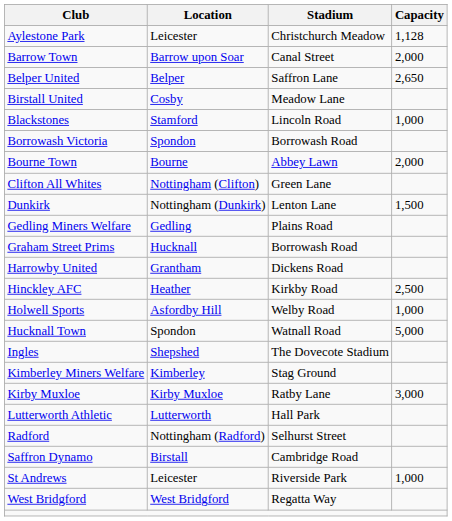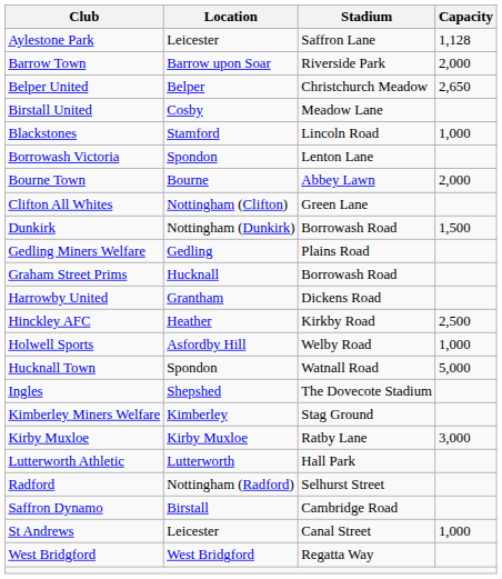Aylestone Park | Stadium: Christchurch Meadow -> Saffron Lane
Barrow Town | Stadium: Canal Street -> Riverside Park
Belper United | Stadium: Saffron Lane -> Christchurch Meadow
Borrowash Victoria | Stadium: Borrowash Road -> Lenton Lane
Dunkirk | Stadium: Lenton Lane -> Borrowash Road
St Andrews | Stadium: Riverside Park -> Canal Street
